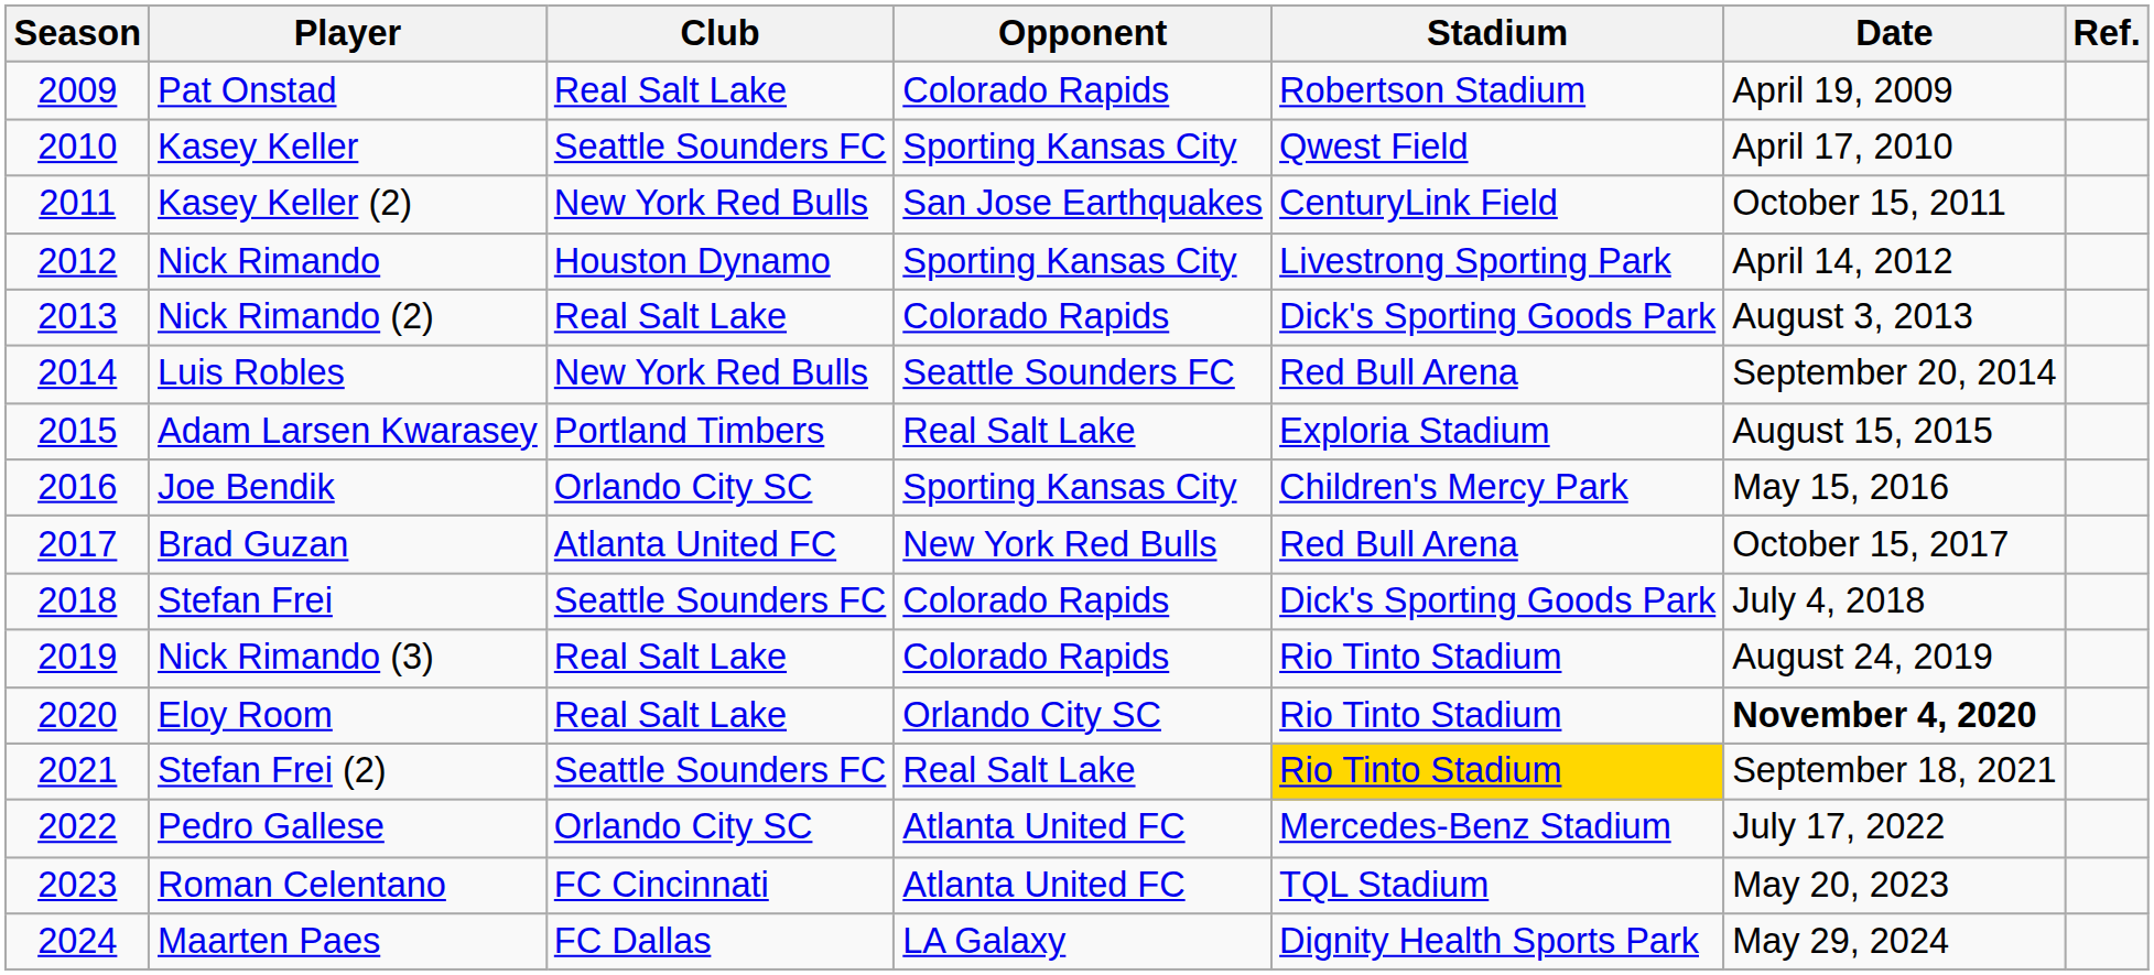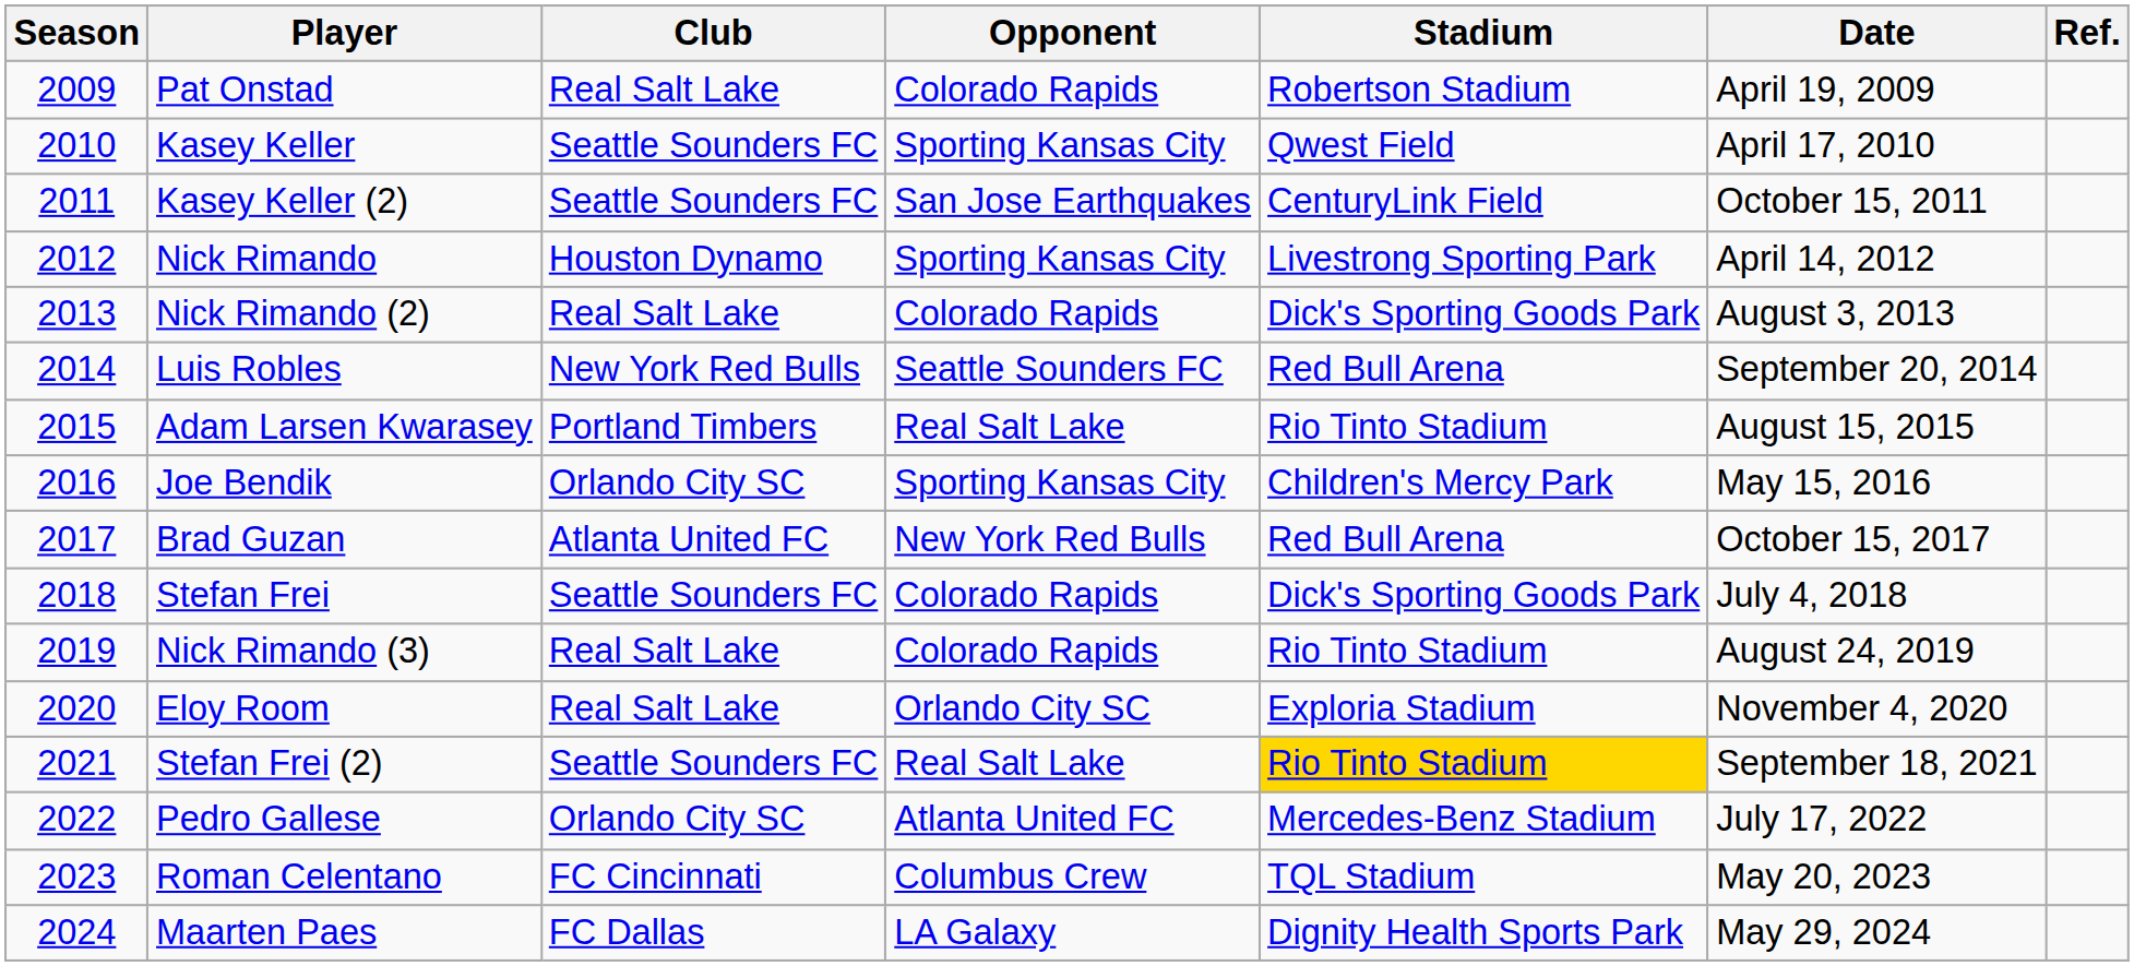Kasey Keller (2) | Club: New York Red Bulls -> Seattle Sounders FC
Adam Larsen Kwarasey | Stadium: Exploria Stadium -> Rio Tinto Stadium
Eloy Room | Stadium: Rio Tinto Stadium -> Exploria Stadium
Eloy Room | Date: bold -> normal
Roman Celentano | Opponent: Atlanta United FC -> Columbus Crew
